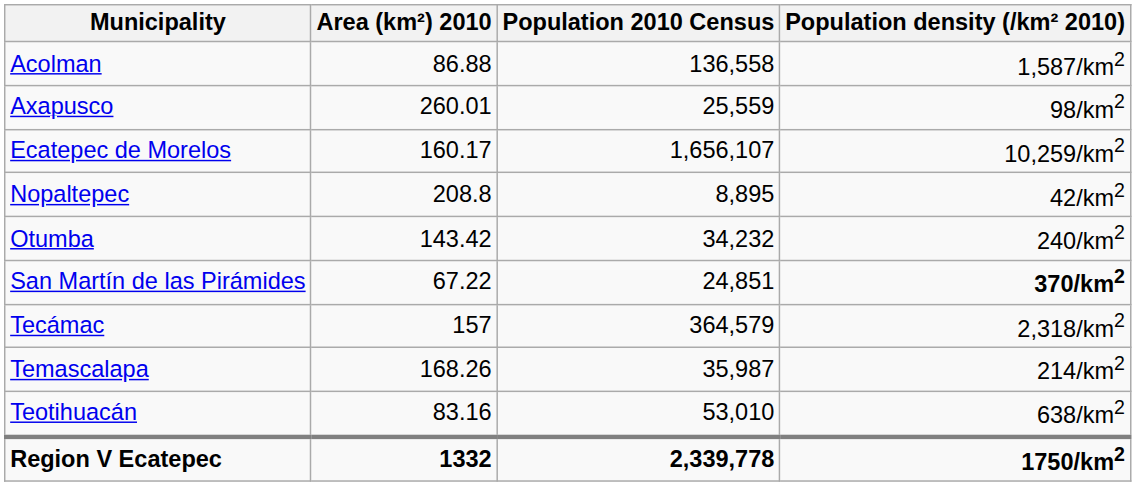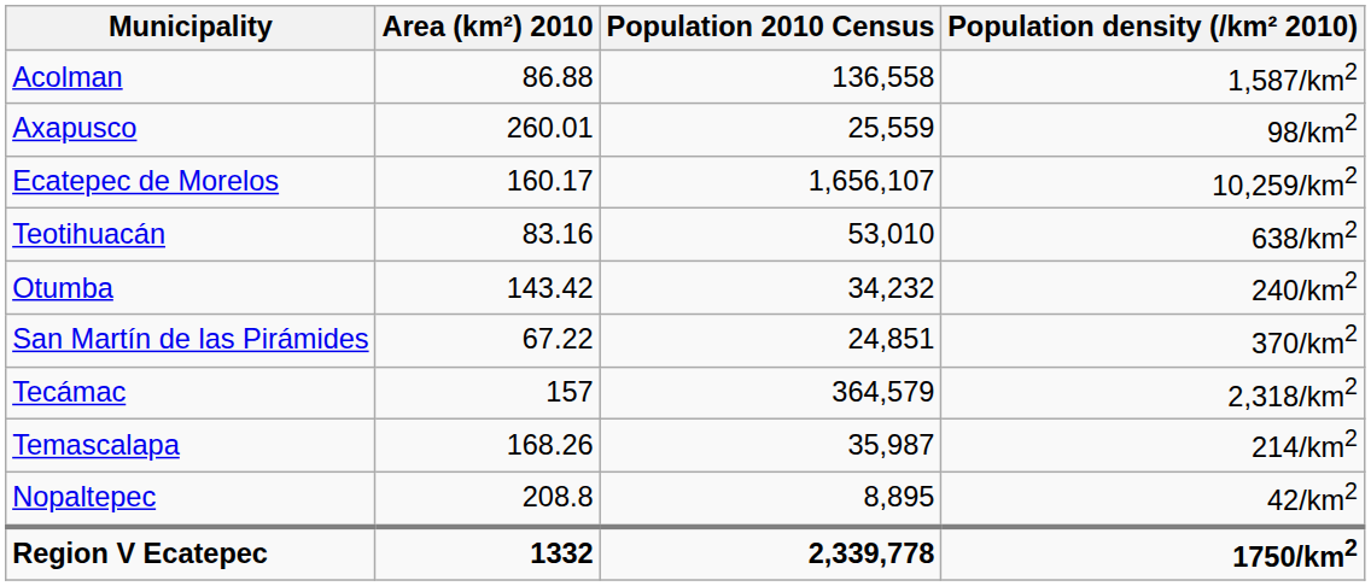rows swapped: Nopaltepec <-> Teotihuacán
San Martín de las Pirámides | Population density (/km² 2010): bold -> normal
